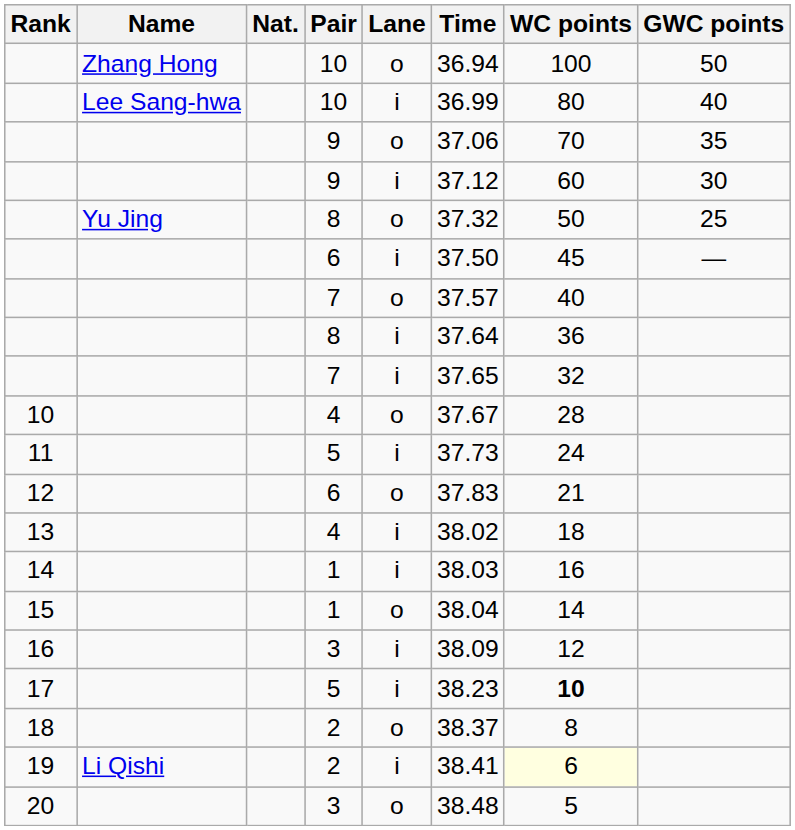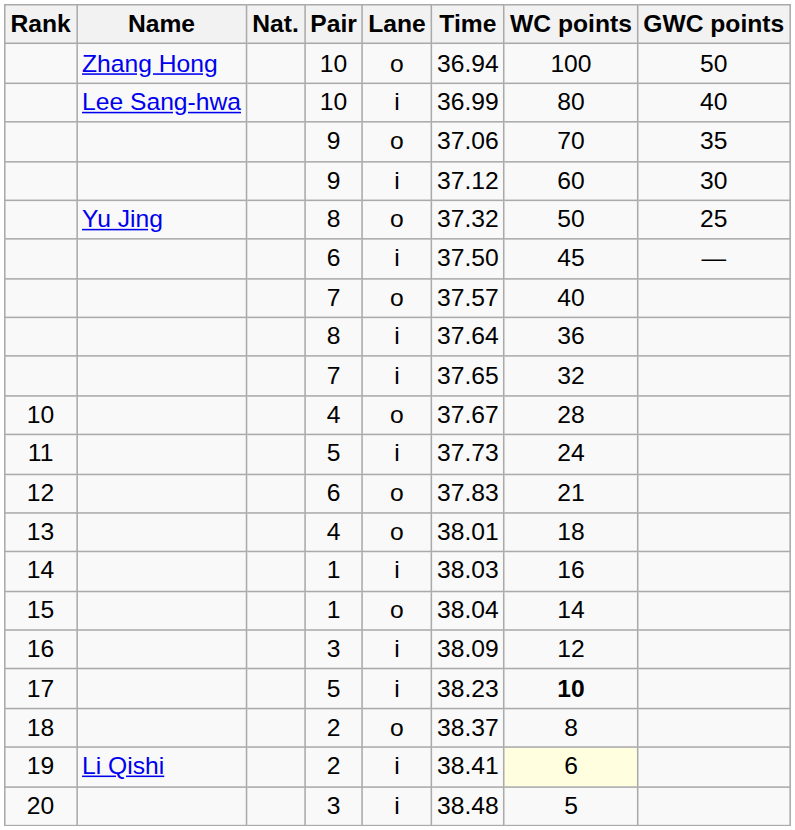13 | Lane: i -> o
13 | Time: 38.02 -> 38.01
20 | Lane: o -> i
